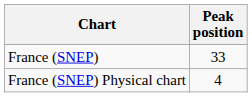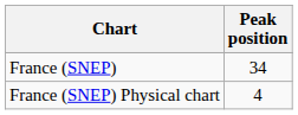France (SNEP) | Peak position: 33 -> 34
